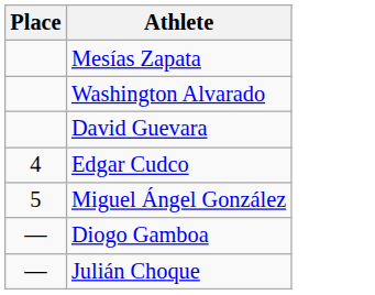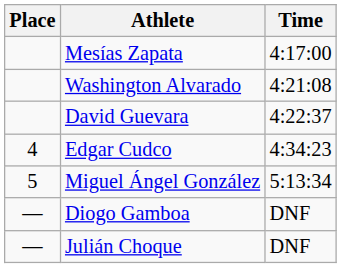+ column: Time | 4:17:00 | 4:21:08 | 4:22:37 | 4:34:23 | 5:13:34 | DNF | DNF
